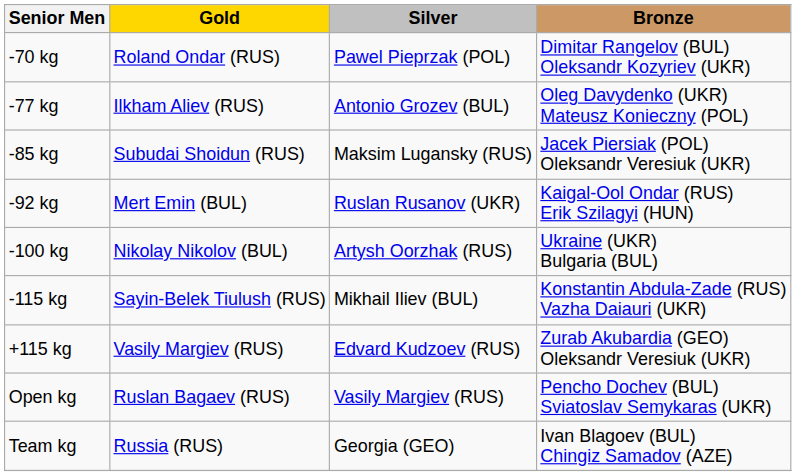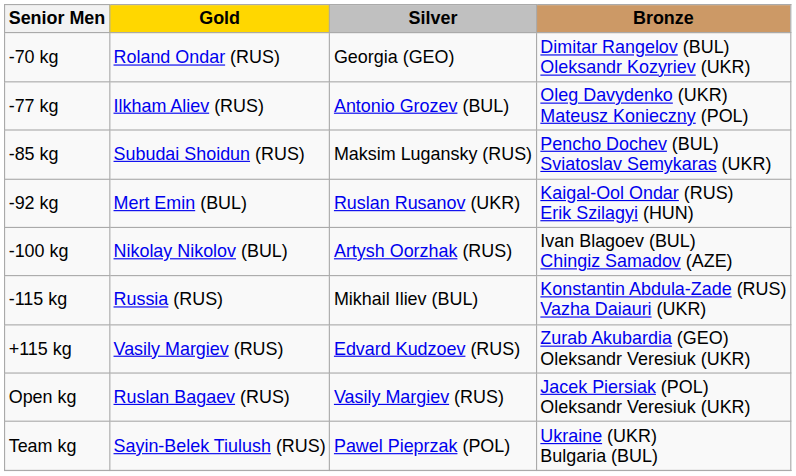-70 kg | Silver: Pawel Pieprzak (POL) -> Georgia (GEO)
-85 kg | Bronze: Jacek Piersiak (POL) Oleksandr Veresiuk (UKR) -> Pencho Dochev (BUL) Sviatoslav Semykaras (UKR)
-100 kg | Bronze: Ukraine (UKR) Bulgaria (BUL) -> Ivan Blagoev (BUL) Chingiz Samadov (AZE)
-115 kg | Gold: Sayin-Belek Tiulush (RUS) -> Russia (RUS)
Open kg | Bronze: Pencho Dochev (BUL) Sviatoslav Semykaras (UKR) -> Jacek Piersiak (POL) Oleksandr Veresiuk (UKR)
Team kg | Gold: Russia (RUS) -> Sayin-Belek Tiulush (RUS)
Team kg | Silver: Georgia (GEO) -> Pawel Pieprzak (POL)
Team kg | Bronze: Ivan Blagoev (BUL) Chingiz Samadov (AZE) -> Ukraine (UKR) Bulgaria (BUL)
